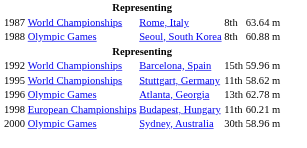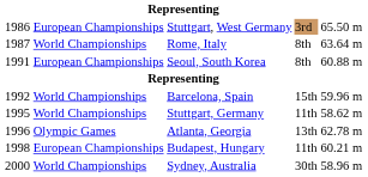+ row: 1986 | European Championships | Stuttgart, West Germany | 3rd | 65.50 m
Seoul, South Korea | column 1: 1988 -> 1991
Seoul, South Korea | column 2: Olympic Games -> European Championships
Sydney, Australia | column 2: Olympic Games -> World Championships
